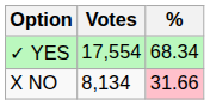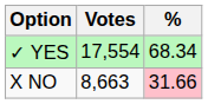X NO | Votes: 8,134 -> 8,663
